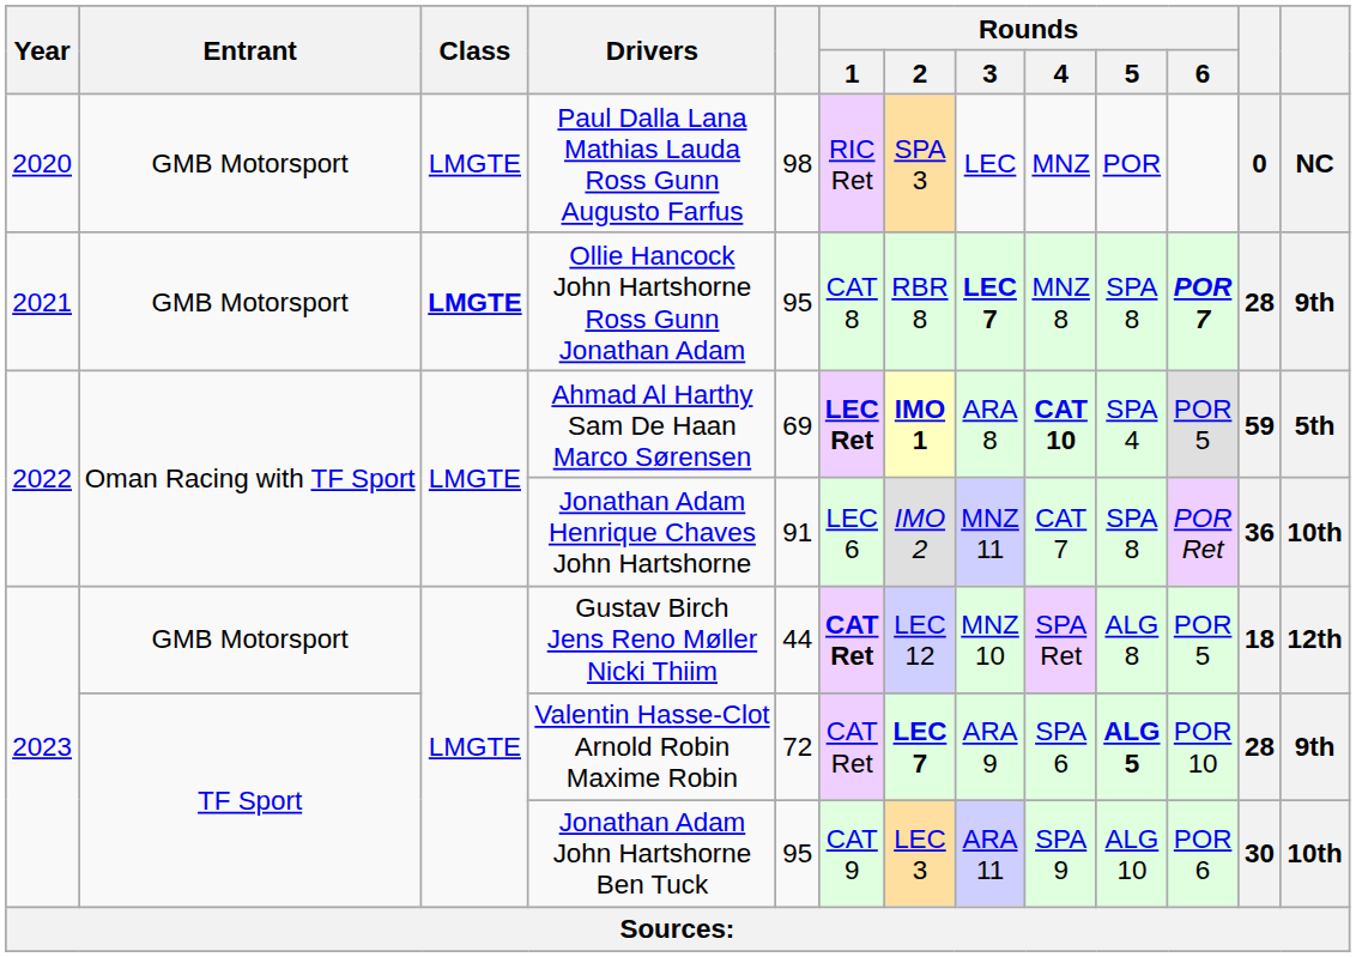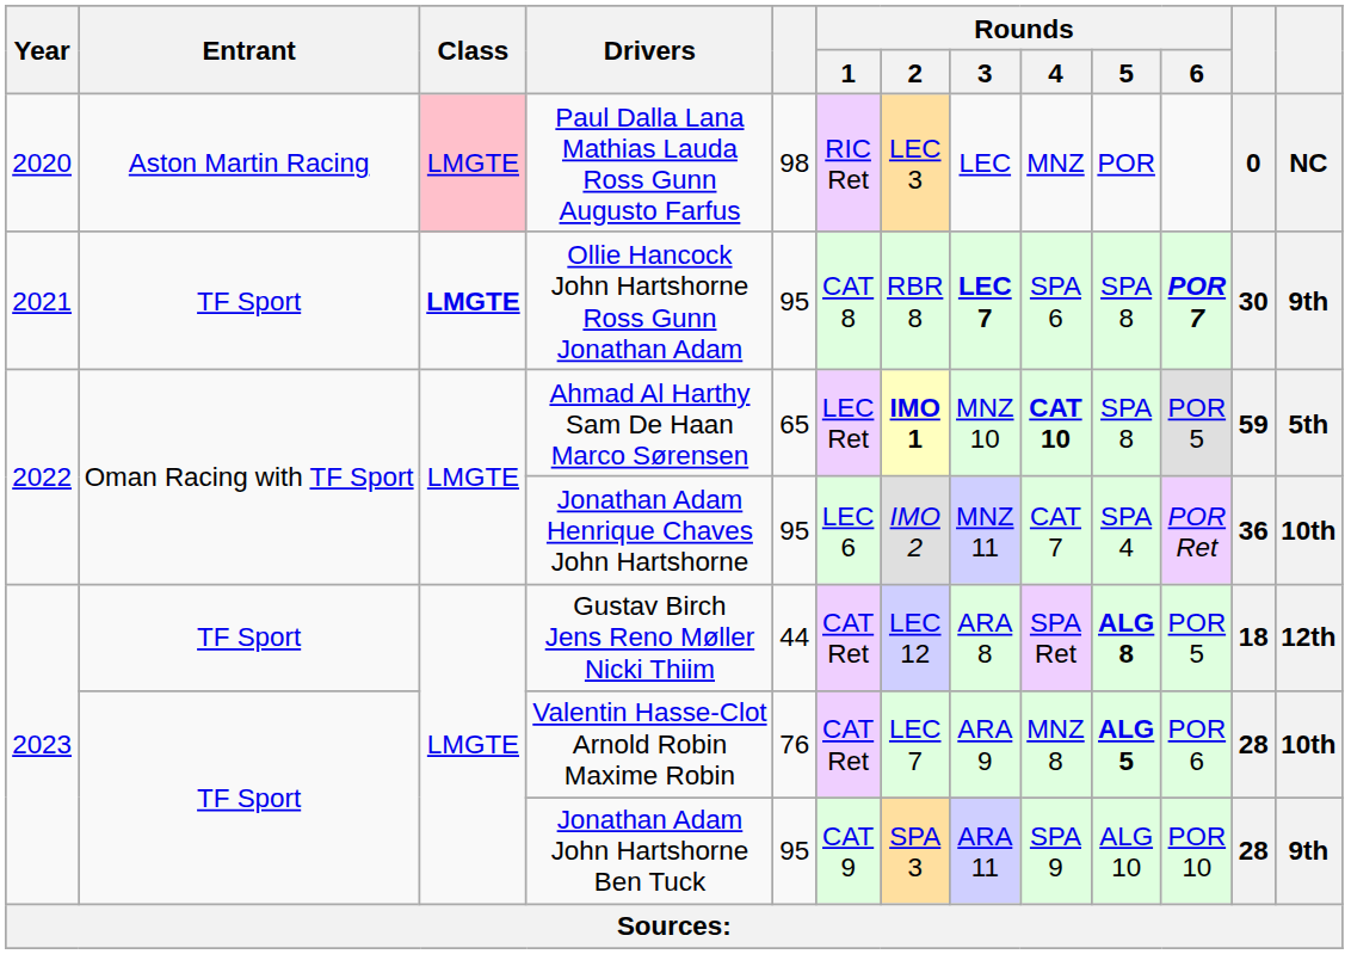Paul Dalla Lana Mathias Lauda Ross Gunn Augusto Farfus | Entrant: GMB Motorsport -> Aston Martin Racing
Paul Dalla Lana Mathias Lauda Ross Gunn Augusto Farfus | Class: no background -> pink background
Paul Dalla Lana Mathias Lauda Ross Gunn Augusto Farfus | Rounds / 2: SPA 3 -> LEC 3
Ollie Hancock John Hartshorne Ross Gunn Jonathan Adam | Entrant: GMB Motorsport -> TF Sport
Ollie Hancock John Hartshorne Ross Gunn Jonathan Adam | Rounds / 4: MNZ 8 -> SPA 6
Ollie Hancock John Hartshorne Ross Gunn Jonathan Adam | column 12: 28 -> 30
Ahmad Al Harthy Sam De Haan Marco Sørensen | column 5: 69 -> 65
Ahmad Al Harthy Sam De Haan Marco Sørensen | Rounds / 1: bold -> normal
Ahmad Al Harthy Sam De Haan Marco Sørensen | Rounds / 3: ARA 8 -> MNZ 10
Ahmad Al Harthy Sam De Haan Marco Sørensen | Rounds / 5: SPA 4 -> SPA 8
Jonathan Adam Henrique Chaves John Hartshorne | column 5: 91 -> 95
Jonathan Adam Henrique Chaves John Hartshorne | Rounds / 5: SPA 8 -> SPA 4
Gustav Birch Jens Reno Møller Nicki Thiim | Entrant: GMB Motorsport -> TF Sport
Gustav Birch Jens Reno Møller Nicki Thiim | Rounds / 1: bold -> normal
Gustav Birch Jens Reno Møller Nicki Thiim | Rounds / 3: MNZ 10 -> ARA 8
Gustav Birch Jens Reno Møller Nicki Thiim | Rounds / 5: normal -> bold
Valentin Hasse-Clot Arnold Robin Maxime Robin | column 5: 72 -> 76
Valentin Hasse-Clot Arnold Robin Maxime Robin | Rounds / 2: bold -> normal
Valentin Hasse-Clot Arnold Robin Maxime Robin | Rounds / 4: SPA 6 -> MNZ 8
Valentin Hasse-Clot Arnold Robin Maxime Robin | Rounds / 6: POR 10 -> POR 6
Valentin Hasse-Clot Arnold Robin Maxime Robin | column 13: 9th -> 10th
Jonathan Adam John Hartshorne Ben Tuck | Rounds / 2: LEC 3 -> SPA 3
Jonathan Adam John Hartshorne Ben Tuck | Rounds / 6: POR 6 -> POR 10
Jonathan Adam John Hartshorne Ben Tuck | column 12: 30 -> 28
Jonathan Adam John Hartshorne Ben Tuck | column 13: 10th -> 9th
